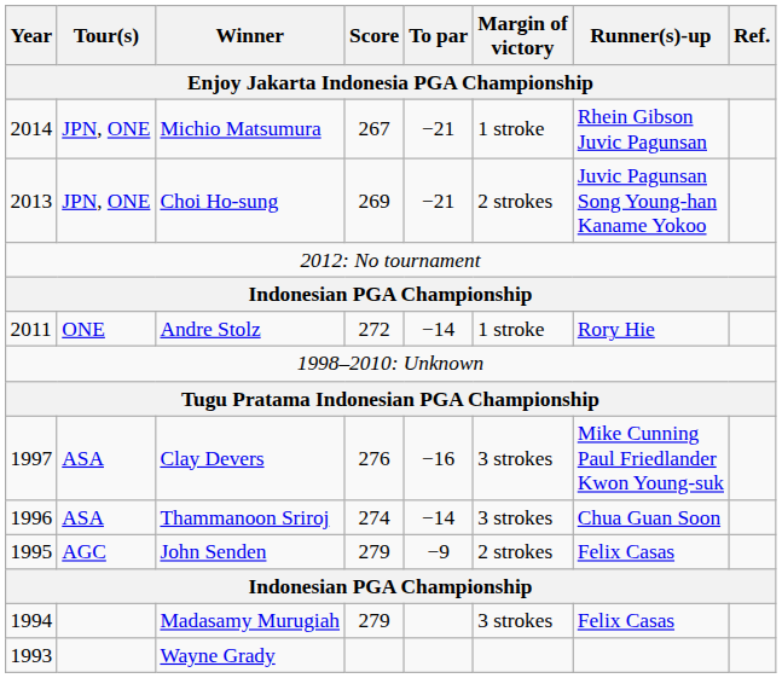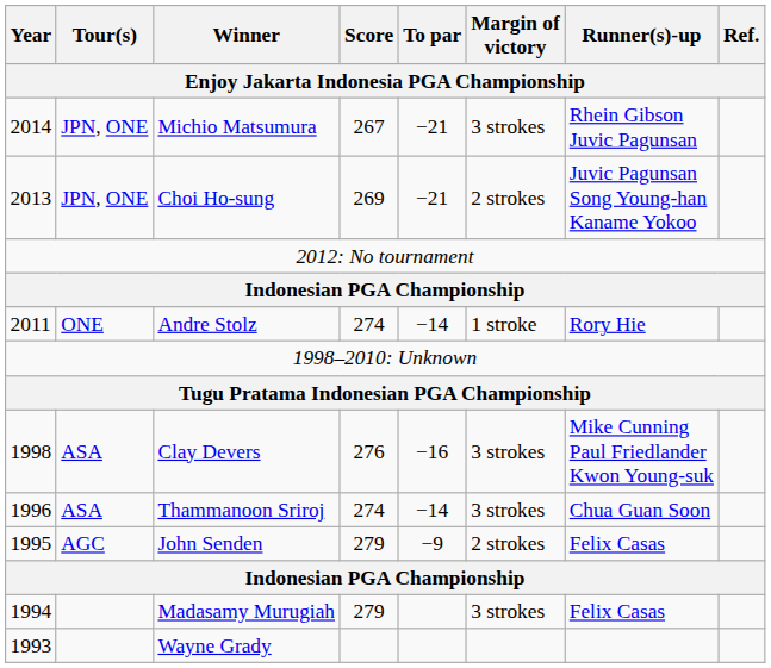Michio Matsumura | Margin of victory: 1 stroke -> 3 strokes
Andre Stolz | Score: 272 -> 274
Clay Devers | Year: 1997 -> 1998
